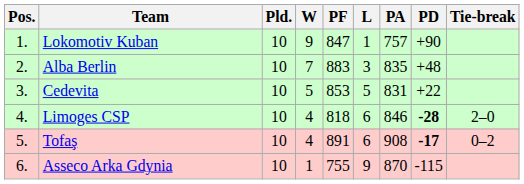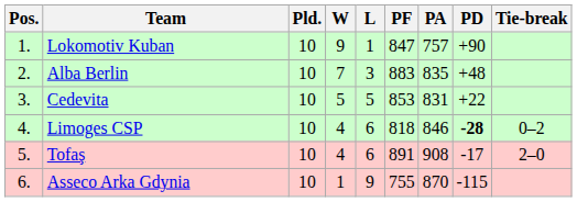columns swapped: L <-> PF
Limoges CSP | Tie-break: 2–0 -> 0–2
Tofaş | PD: bold -> normal
Tofaş | Tie-break: 0–2 -> 2–0
